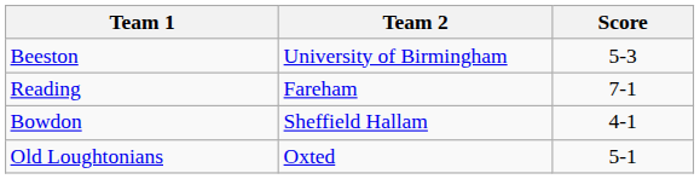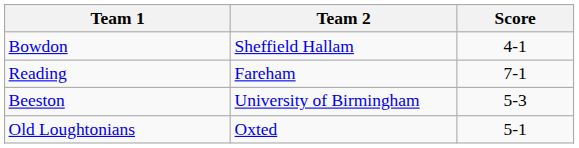rows swapped: Beeston <-> Bowdon
